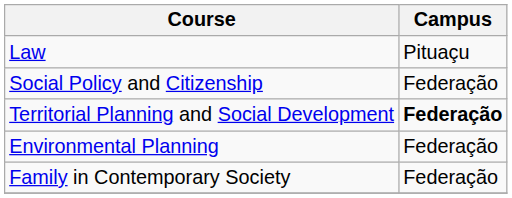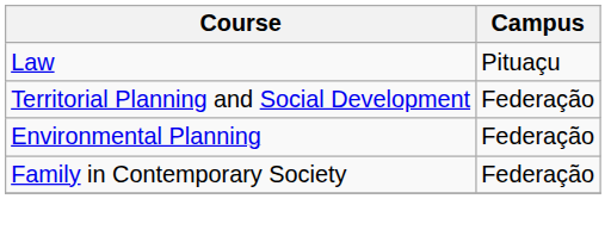- row: Social Policy and Citizenship | Federação
Territorial Planning and Social Development | Campus: bold -> normal
